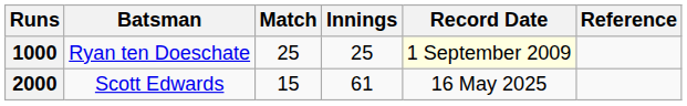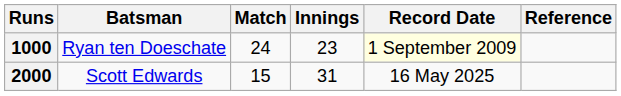1000 | Match: 25 -> 24
1000 | Innings: 25 -> 23
2000 | Innings: 61 -> 31
